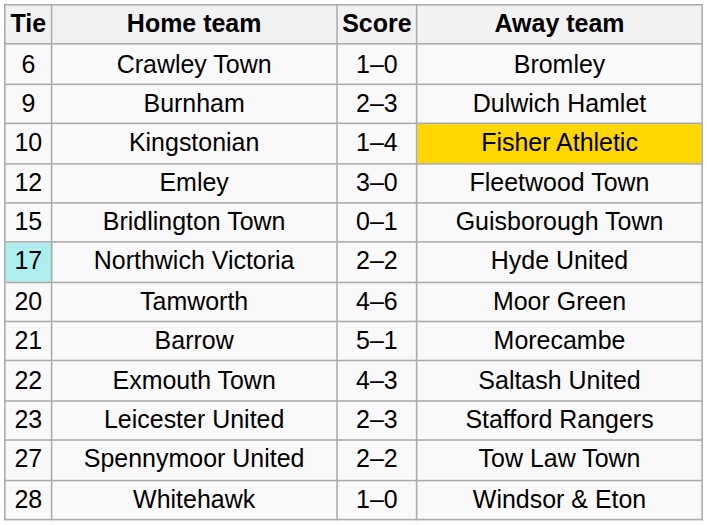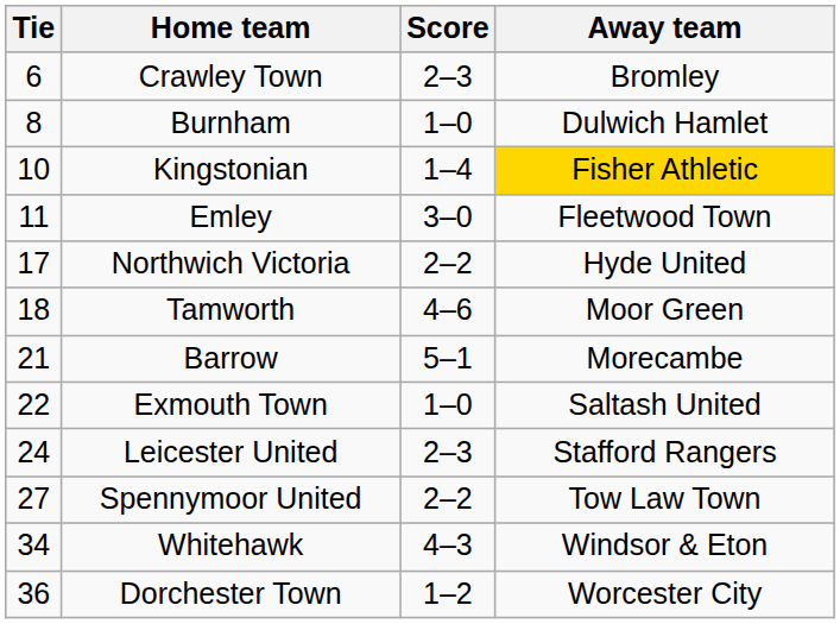Crawley Town | Score: 1–0 -> 2–3
Burnham | Tie: 9 -> 8
Burnham | Score: 2–3 -> 1–0
Emley | Tie: 12 -> 11
- row: 15 | Bridlington Town | 0–1 | Guisborough Town
Northwich Victoria | Tie: paleturquoise background -> no background
Tamworth | Tie: 20 -> 18
Exmouth Town | Score: 4–3 -> 1–0
Leicester United | Tie: 23 -> 24
Whitehawk | Tie: 28 -> 34
Whitehawk | Score: 1–0 -> 4–3
+ row: 36 | Dorchester Town | 1–2 | Worcester City
